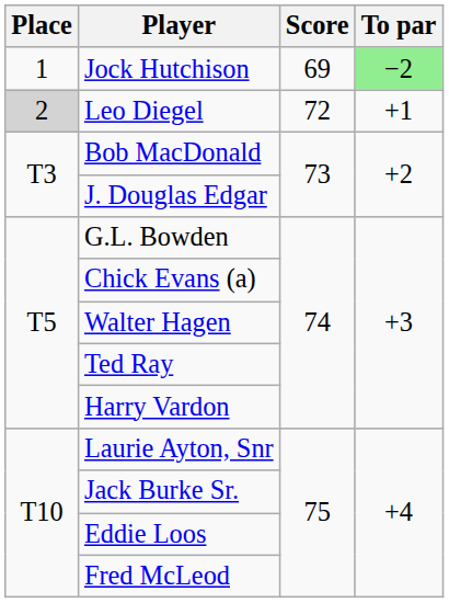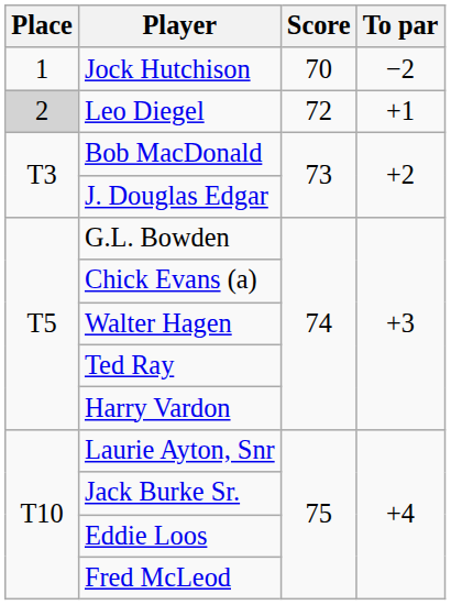Jock Hutchison | Score: 69 -> 70
Jock Hutchison | To par: lightgreen background -> no background
